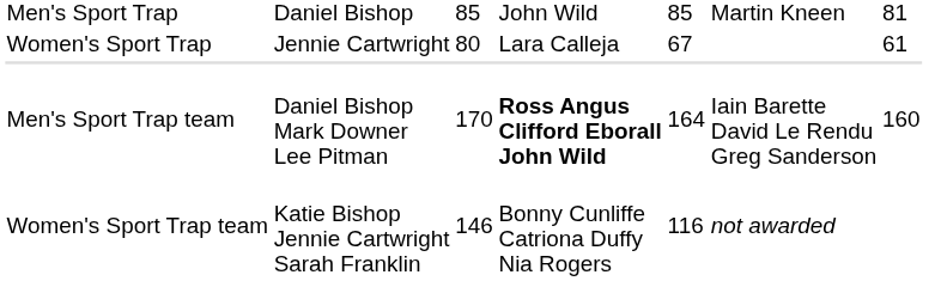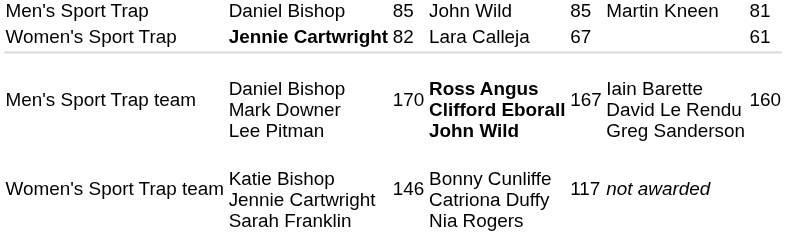Women's Sport Trap | column 2: normal -> bold
Women's Sport Trap | column 3: 80 -> 82
Men's Sport Trap team | column 5: 164 -> 167
Women's Sport Trap team | column 5: 116 -> 117
